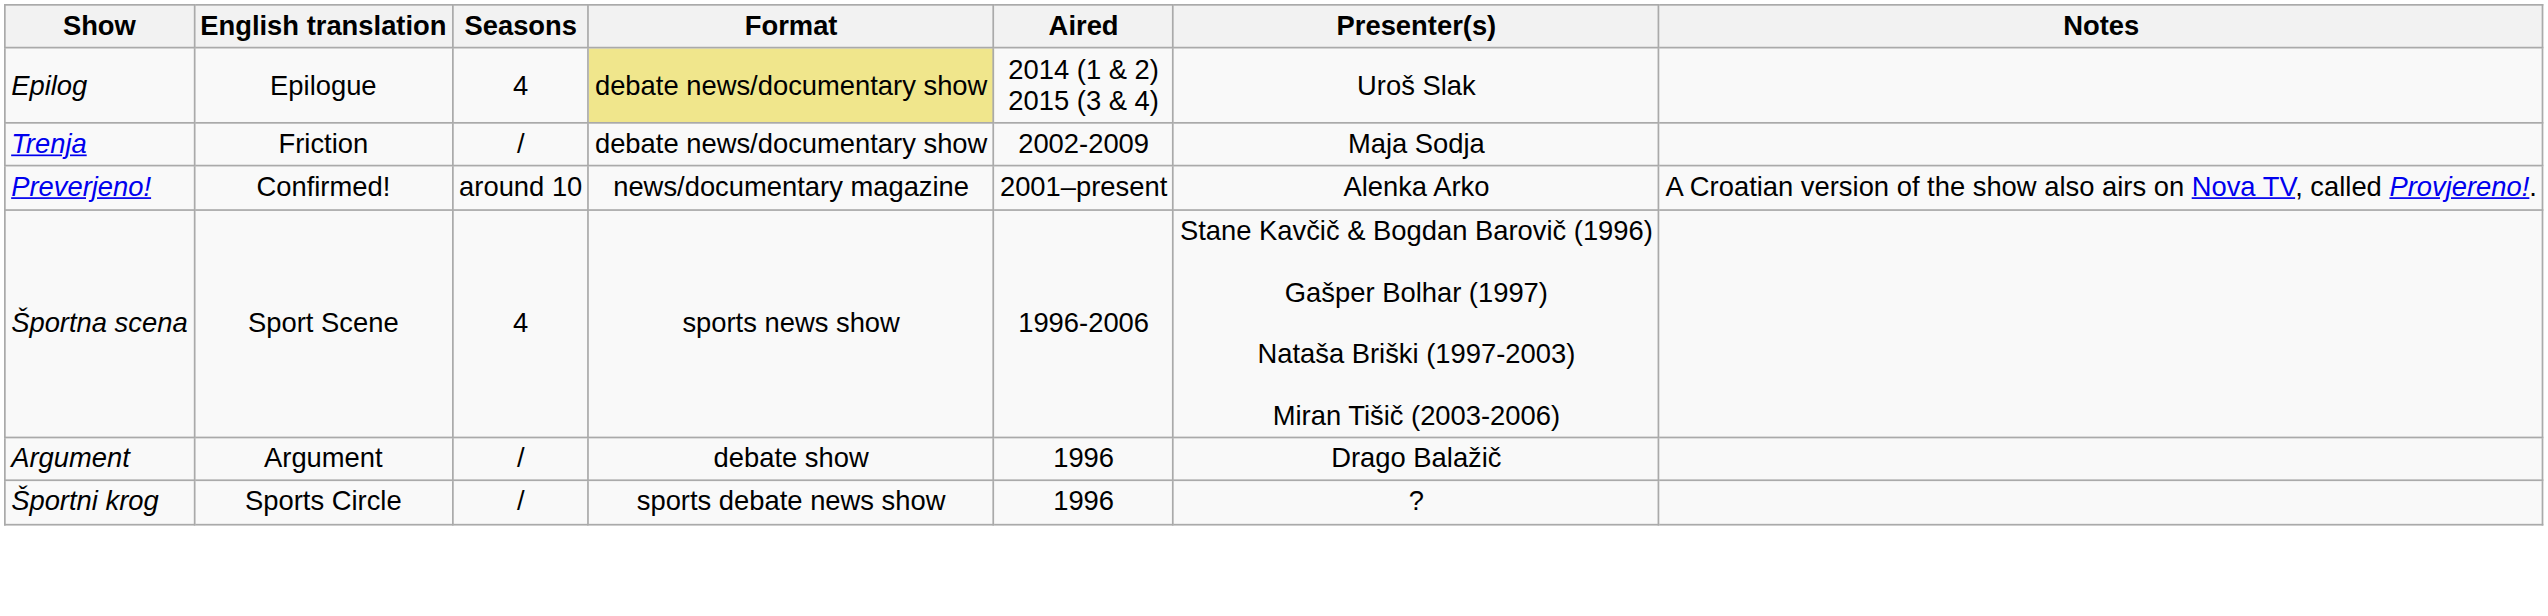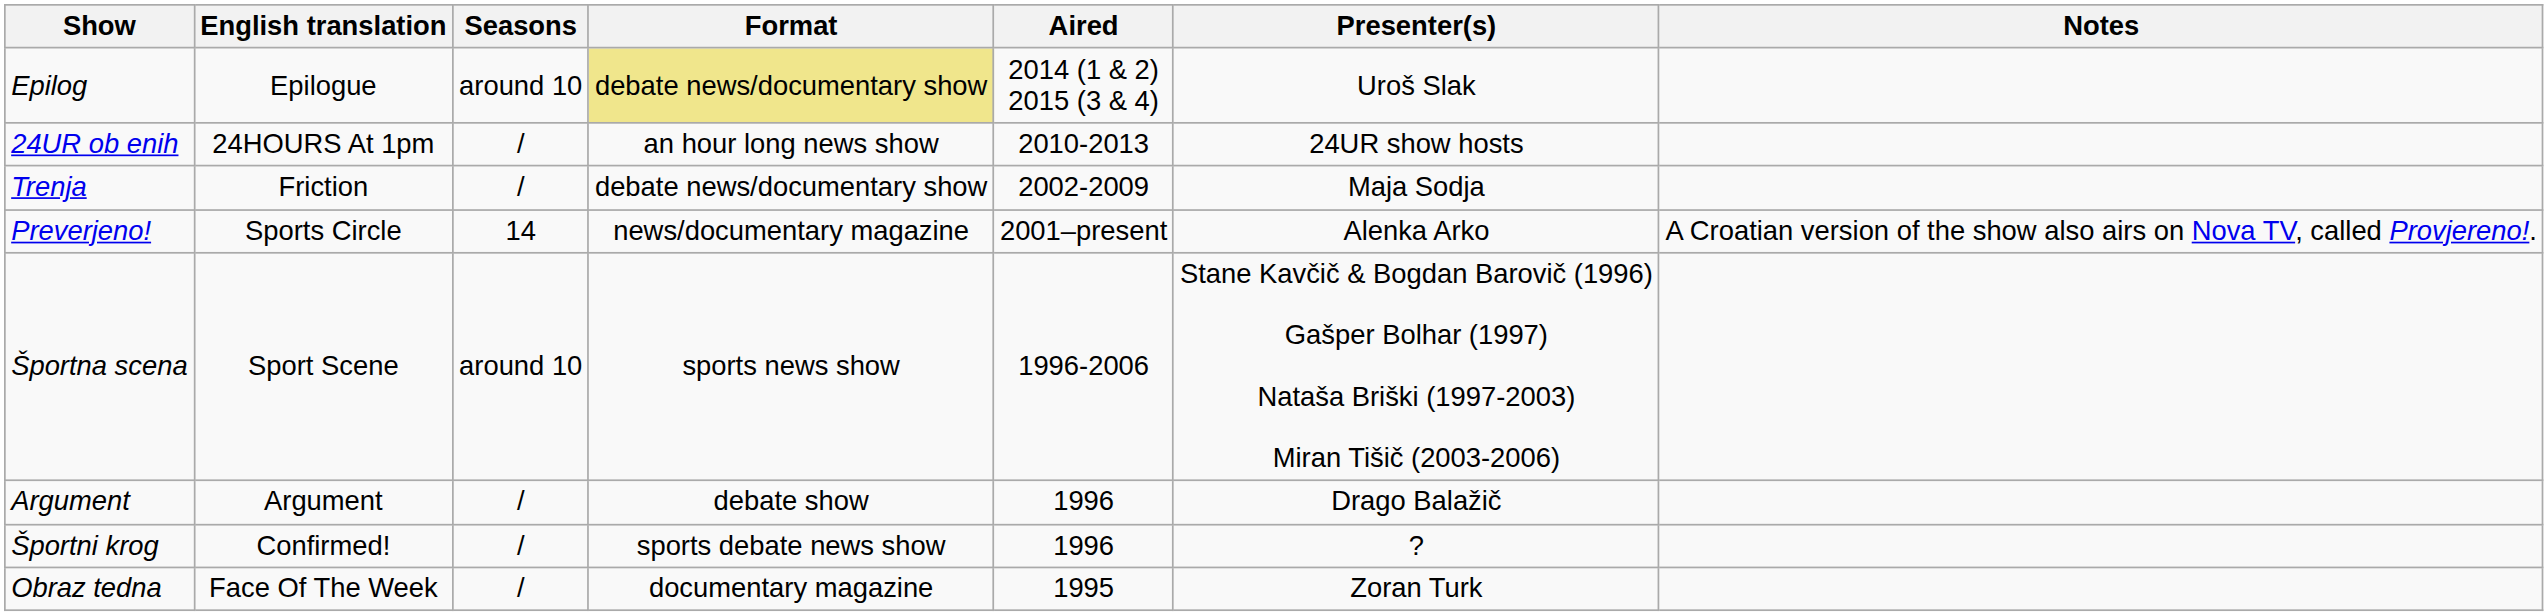Epilog | Seasons: 4 -> around 10
+ row: 24UR ob enih | 24HOURS At 1pm | / | an hour long news show | 2010-2013 | 24UR show hosts
Preverjeno! | English translation: Confirmed! -> Sports Circle
Preverjeno! | Seasons: around 10 -> 14
Športna scena | Seasons: 4 -> around 10
Športni krog | English translation: Sports Circle -> Confirmed!
+ row: Obraz tedna | Face Of The Week | / | documentary magazine | 1995 | Zoran Turk
